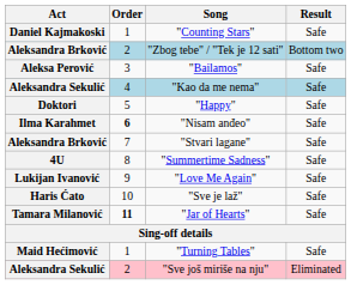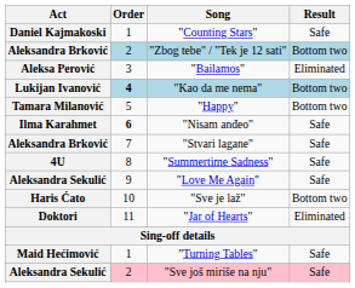"Bailamos" | Result: Safe -> Eliminated
"Kao da me nema" | Act: Aleksandra Sekulić -> Lukijan Ivanović
"Kao da me nema" | Order: normal -> bold
"Kao da me nema" | Result: Safe -> Bottom two
"Happy" | Act: Doktori -> Tamara Milanović
"Happy" | Result: Safe -> Bottom two
"Love Me Again" | Act: Lukijan Ivanović -> Aleksandra Sekulić
"Sve je laž" | Result: Safe -> Bottom two
"Jar of Hearts" | Act: Tamara Milanović -> Doktori
"Jar of Hearts" | Order: bold -> normal
"Jar of Hearts" | Result: Safe -> Eliminated
"Sve još miriše na nju" | Result: Eliminated -> Safe
